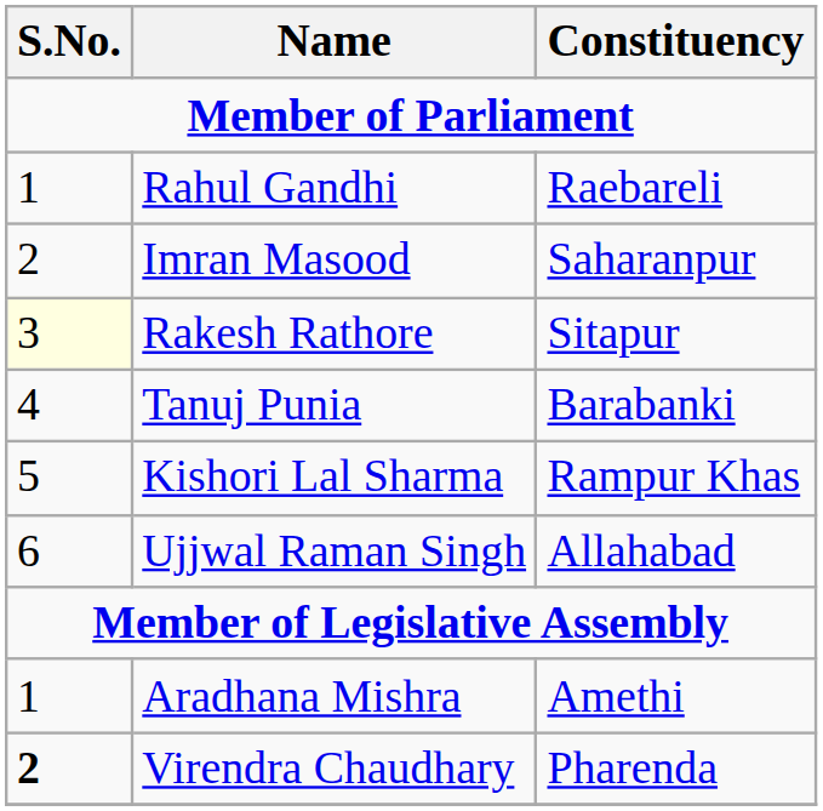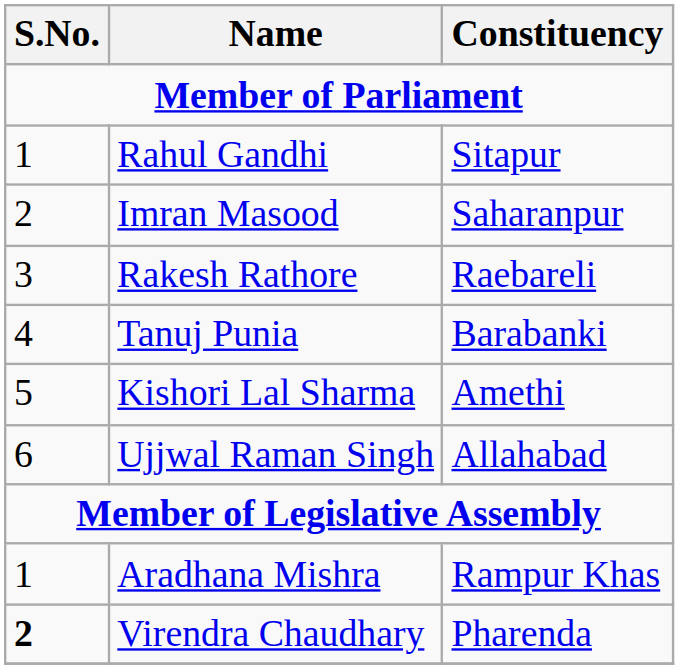Rahul Gandhi | Constituency: Raebareli -> Sitapur
Rakesh Rathore | S.No.: lightyellow background -> no background
Rakesh Rathore | Constituency: Sitapur -> Raebareli
Kishori Lal Sharma | Constituency: Rampur Khas -> Amethi
Aradhana Mishra | Constituency: Amethi -> Rampur Khas
